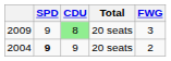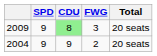columns swapped: FWG <-> Total
2004 | SPD: bold -> normal
